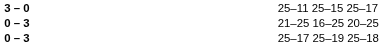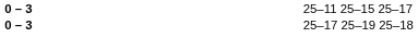25–11 25–15 25–17 | column 2: 3 – 0 -> 0 – 3
- row: 0 – 3 | 21–25 16–25 20–25
